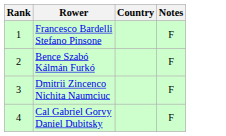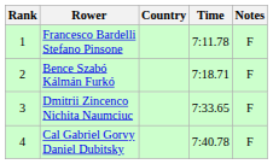+ column: Time | 7:11.78 | 7:18.71 | 7:33.65 | 7:40.78
